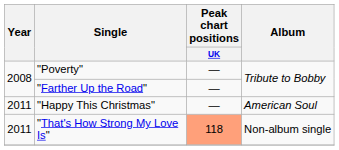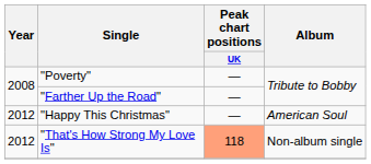"Happy This Christmas" | Year: 2011 -> 2012
"That's How Strong My Love Is" | Year: 2011 -> 2012
